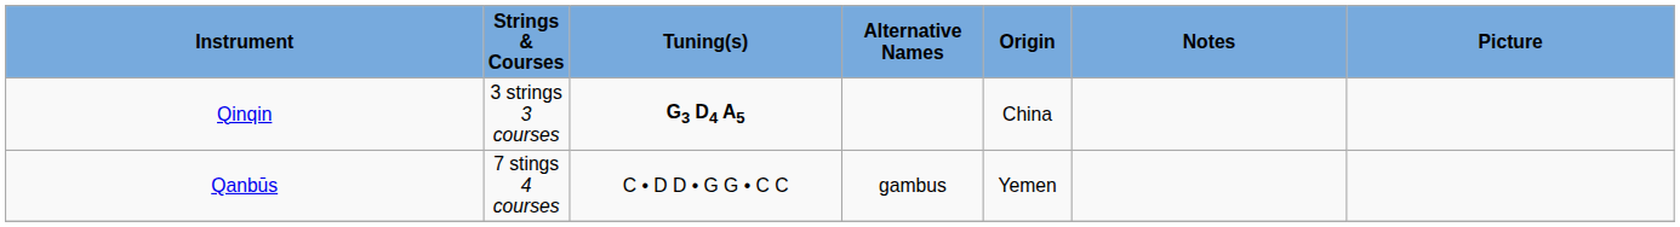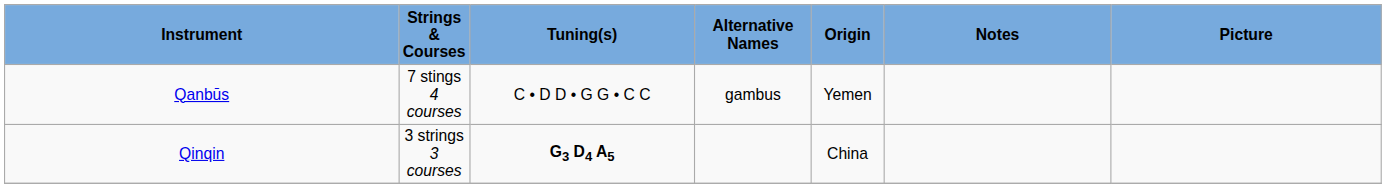rows swapped: Qanbūs <-> Qinqin
